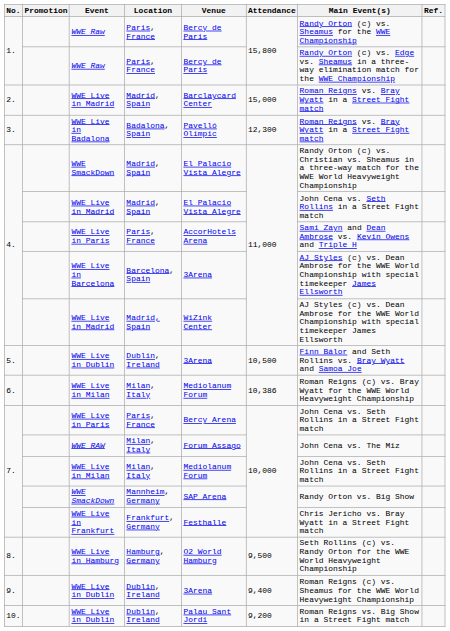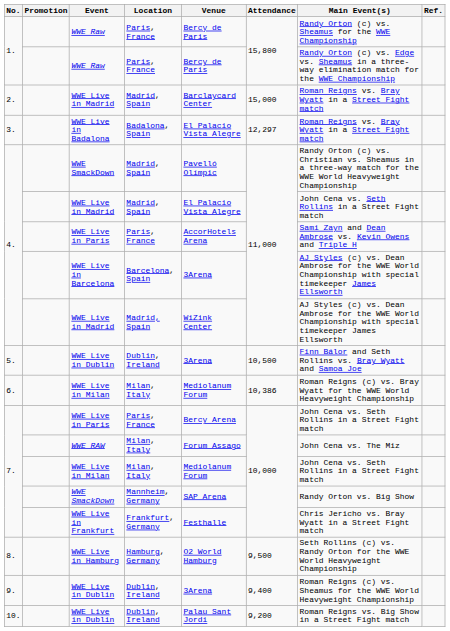WWE Live in Badalona | Venue: Pavelló Olímpic -> El Palacio Vista Alegre
WWE Live in Badalona | Attendance: 12,300 -> 12,297
4. / WWE SmackDown | Venue: El Palacio Vista Alegre -> Pavelló Olímpic
